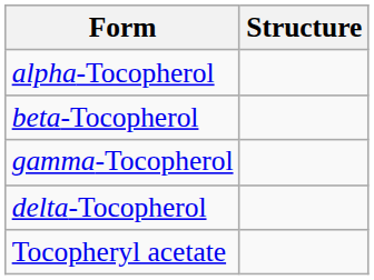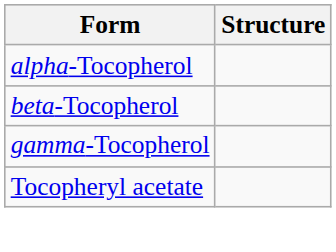- row: delta-Tocopherol
